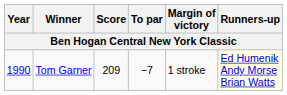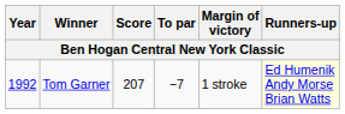Tom Garner | Year: 1990 -> 1992
Tom Garner | Score: 209 -> 207
